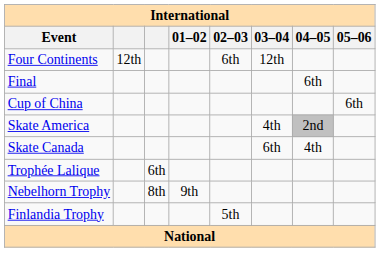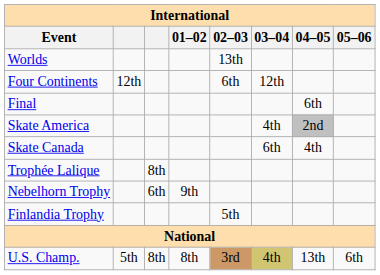+ row: Worlds | 13th
- row: Cup of China | 6th
Trophée Lalique | column 3: 6th -> 8th
Nebelhorn Trophy | column 3: 8th -> 6th
+ row: U.S. Champ. | 5th | 8th | 8th | 3rd | 4th | 13th | 6th
